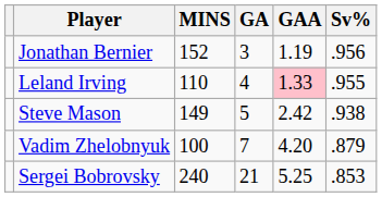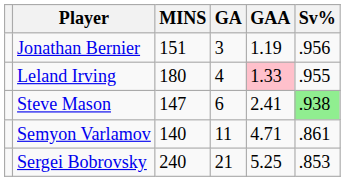Jonathan Bernier | MINS: 152 -> 151
Leland Irving | MINS: 110 -> 180
Steve Mason | MINS: 149 -> 147
Steve Mason | GA: 5 -> 6
Steve Mason | GAA: 2.42 -> 2.41
Steve Mason | Sv%: no background -> lightgreen background
- row: Vadim Zhelobnyuk | 100 | 7 | 4.20 | .879
+ row: Semyon Varlamov | 140 | 11 | 4.71 | .861
